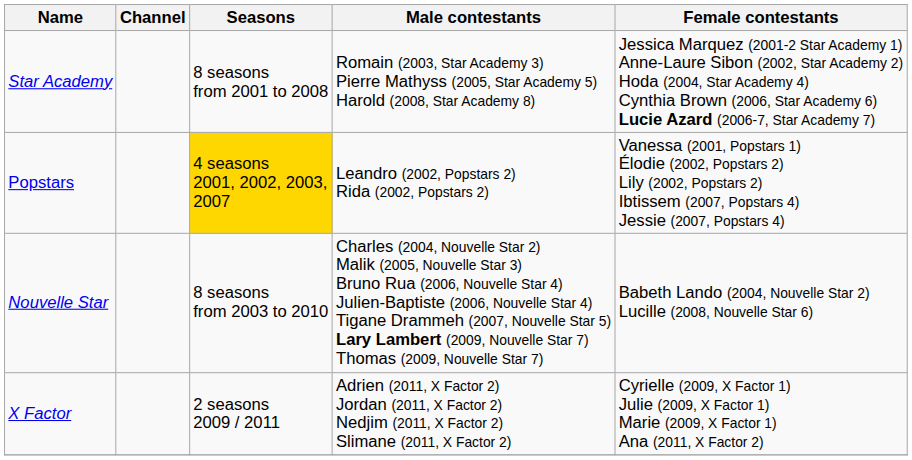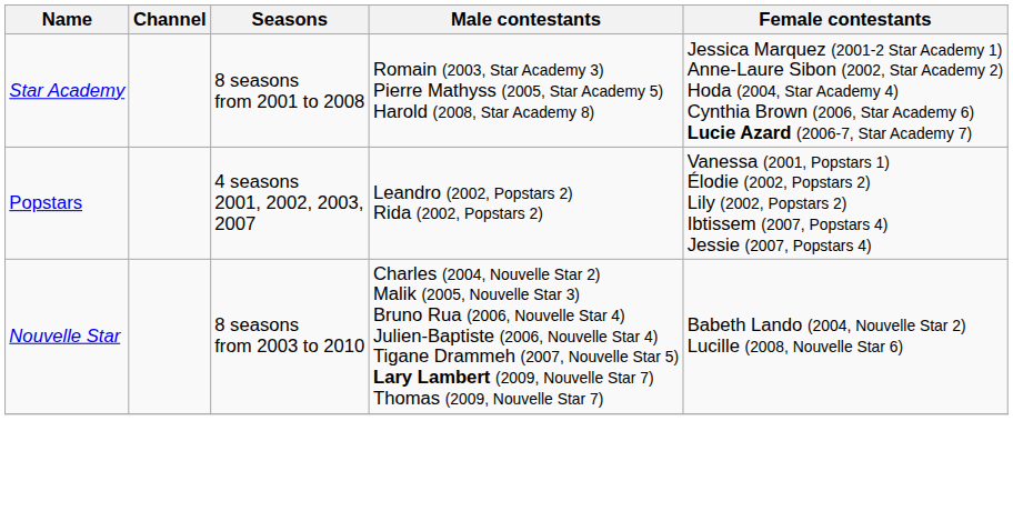Popstars | Seasons: gold background -> no background
- row: X Factor | 2 seasons 2009 / 2011 | Adrien (2011, X Factor 2) Jordan (2011, X Factor 2) Nedjim (2011, X Factor 2) Slimane (2011, X Factor 2) | Cyrielle (2009, X Factor 1) Julie (2009, X Factor 1) Marie (2009, X Factor 1) Ana (2011, X Factor 2)
